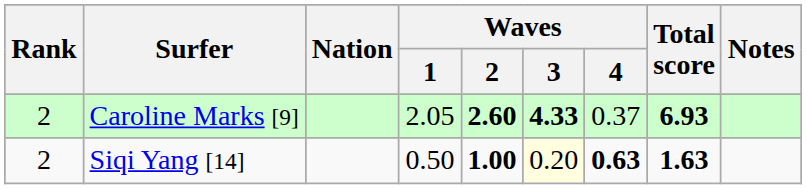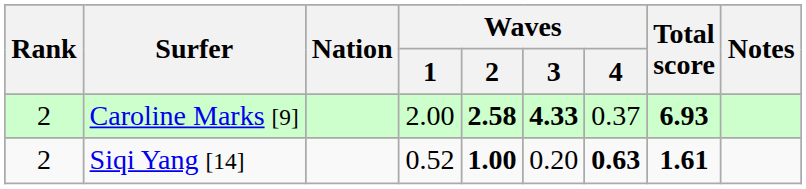Caroline Marks [9] | Waves / 1: 2.05 -> 2.00
Caroline Marks [9] | Waves / 2: 2.60 -> 2.58
Siqi Yang [14] | Waves / 1: 0.50 -> 0.52
Siqi Yang [14] | Waves / 3: lightyellow background -> no background
Siqi Yang [14] | Total score: 1.63 -> 1.61
